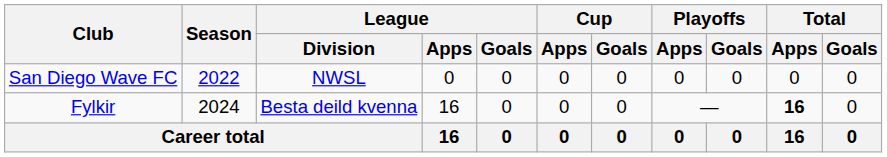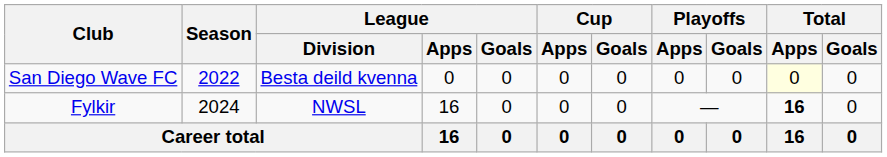San Diego Wave FC | League / Division: NWSL -> Besta deild kvenna
San Diego Wave FC | Total / Apps: no background -> lightyellow background
Fylkir | League / Division: Besta deild kvenna -> NWSL
